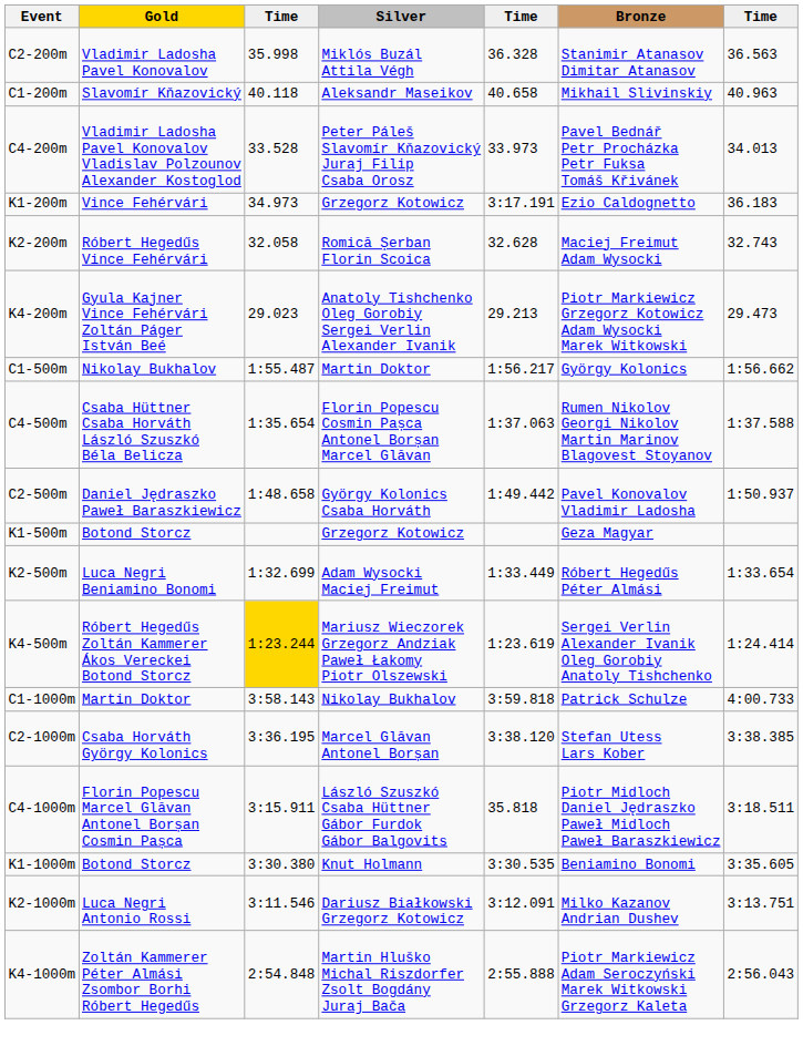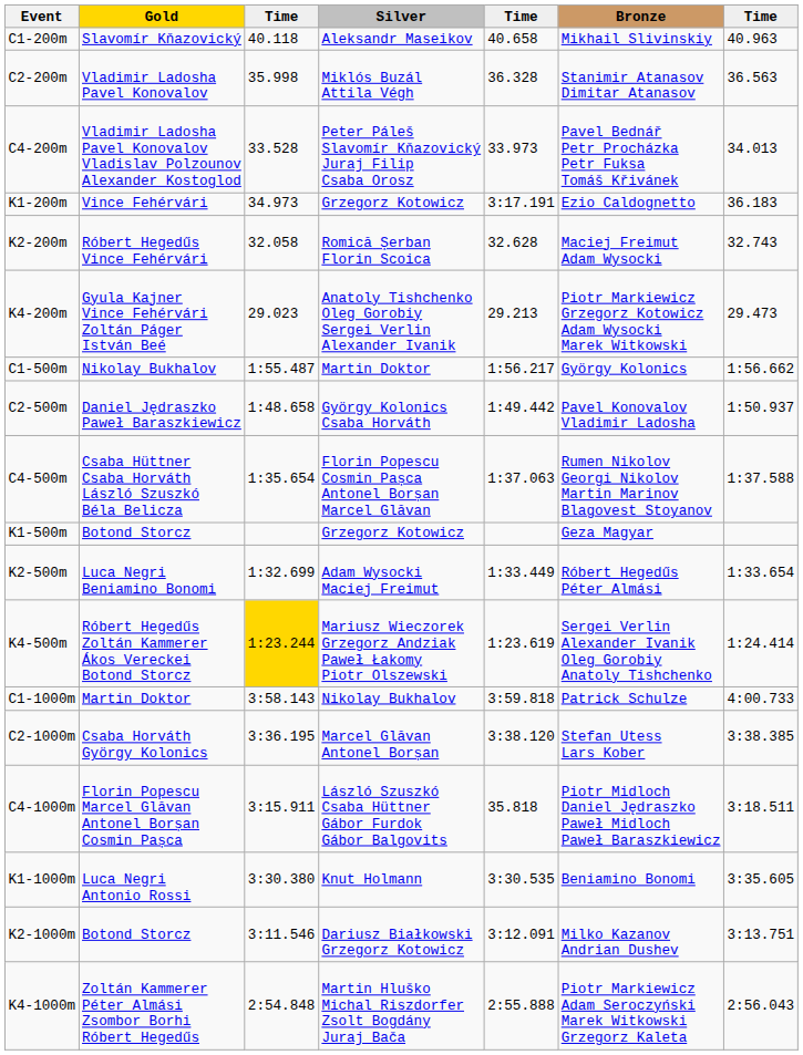rows swapped: C1-200m <-> C2-200m
rows swapped: C2-500m <-> C4-500m
K1-1000m | Gold: Botond Storcz -> Luca Negri Antonio Rossi
K2-1000m | Gold: Luca Negri Antonio Rossi -> Botond Storcz
